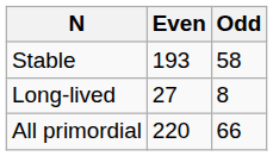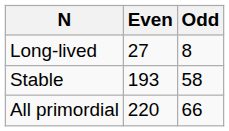rows swapped: Stable <-> Long-lived
